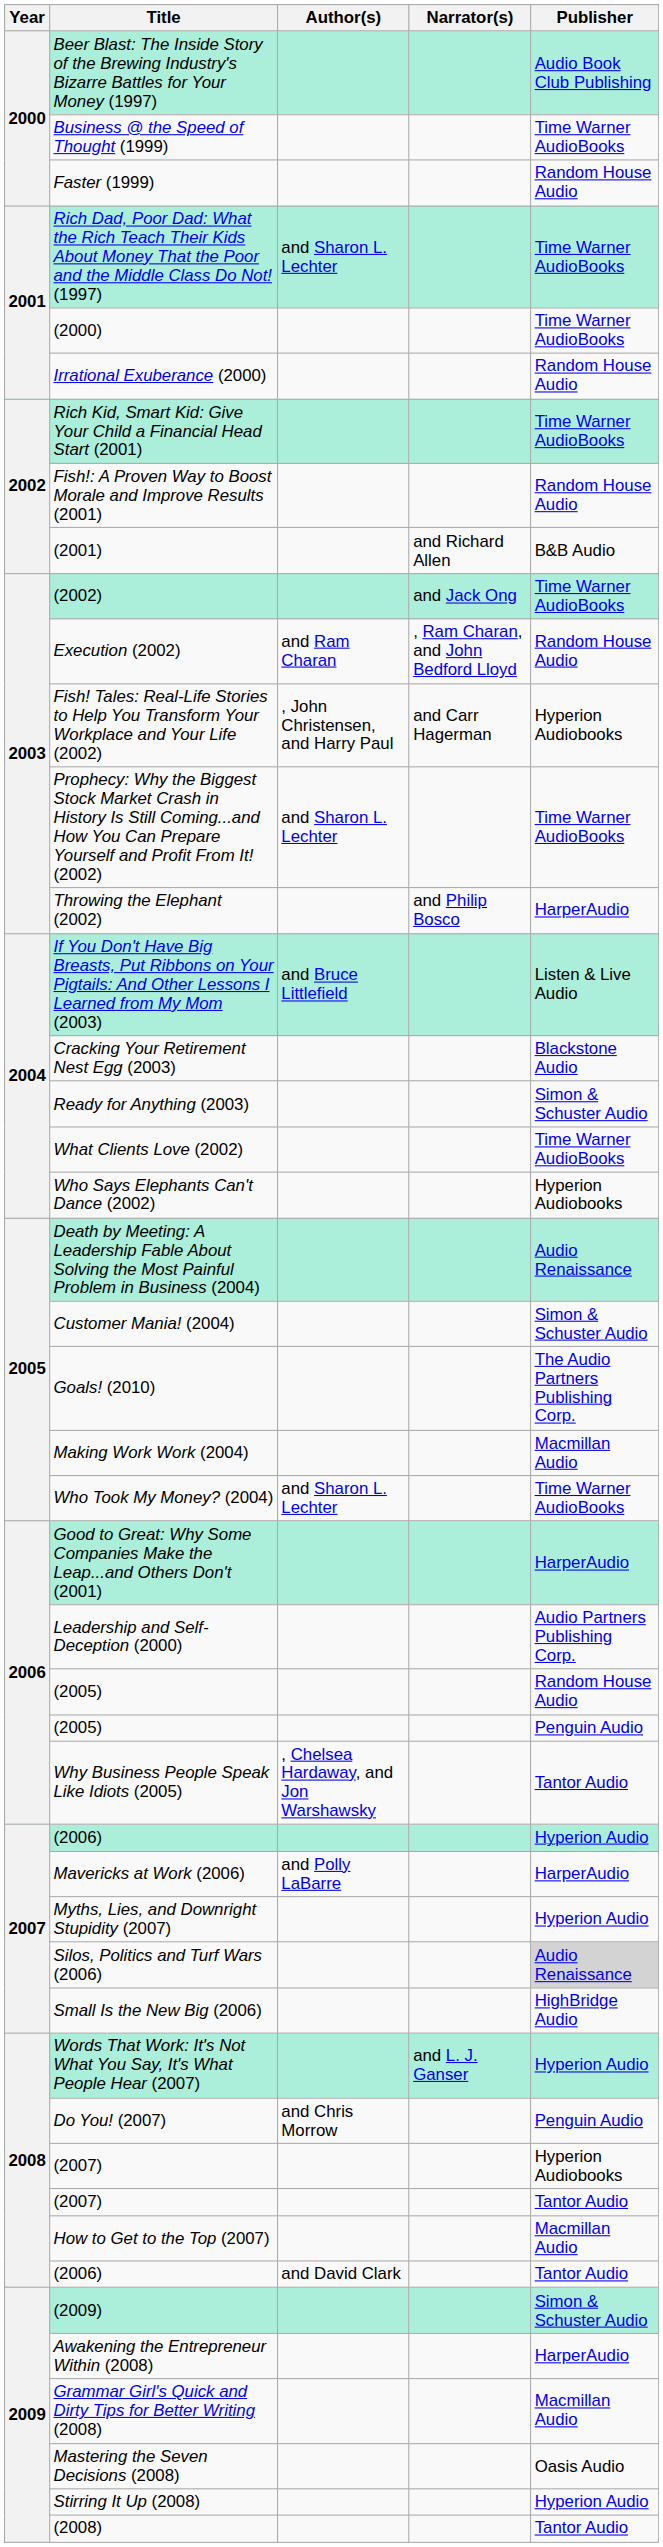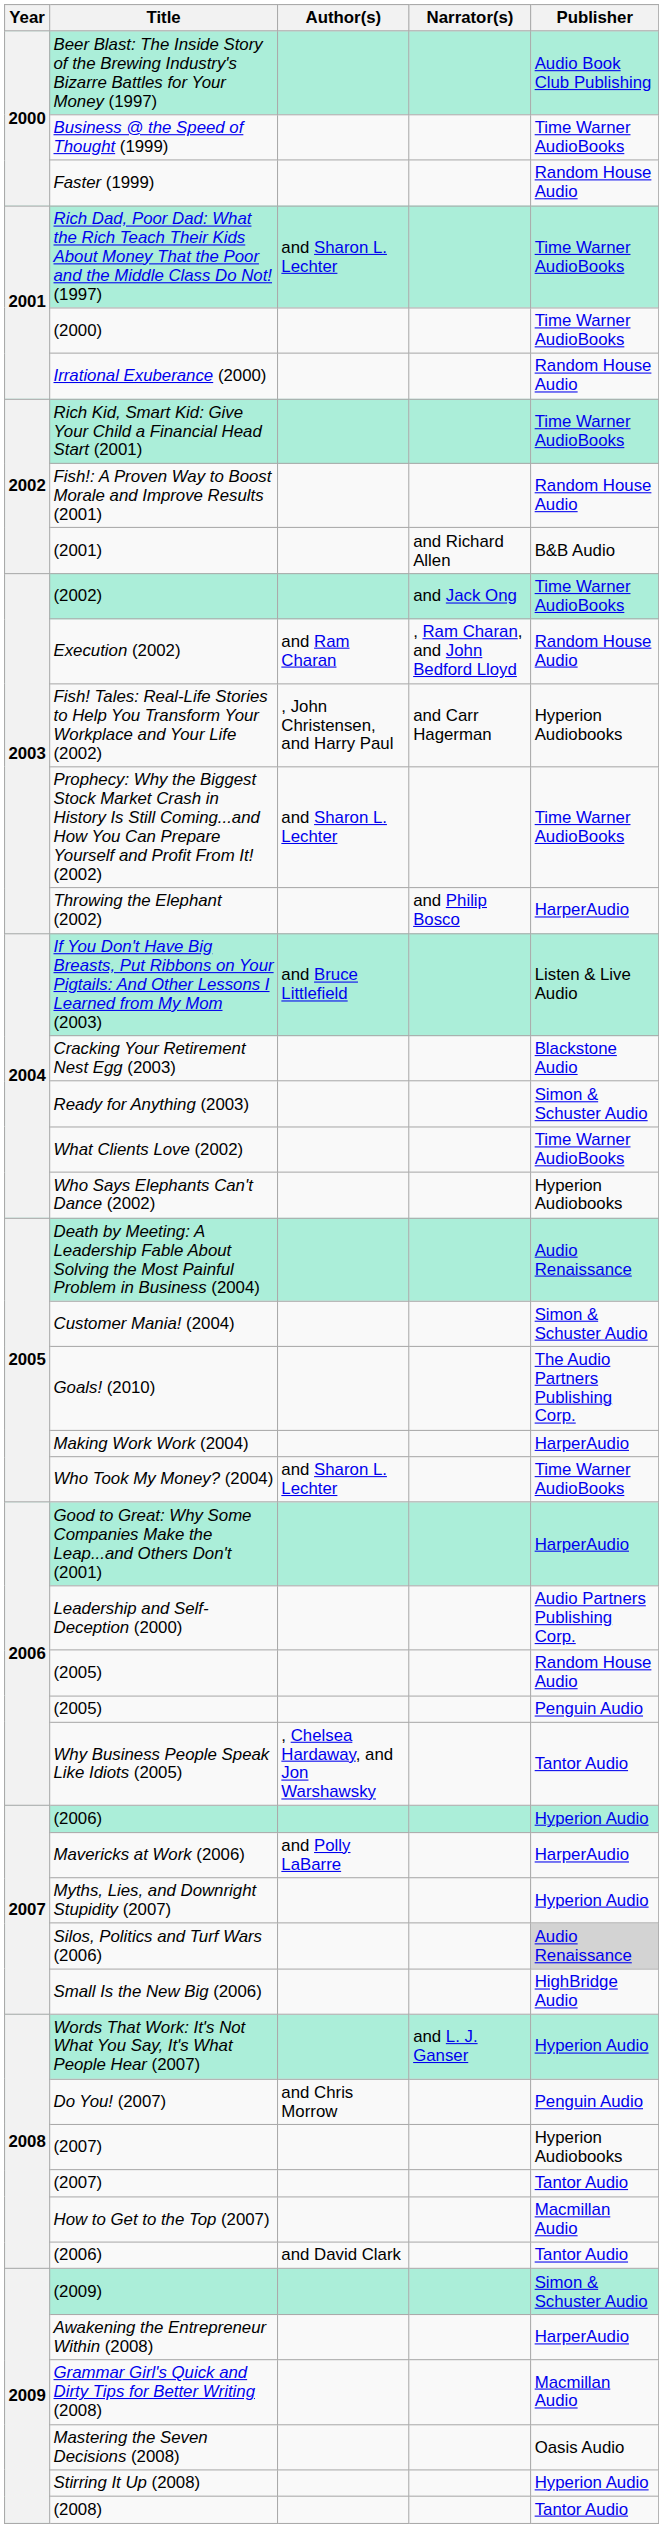Making Work Work (2004) | Publisher: Macmillan Audio -> HarperAudio
